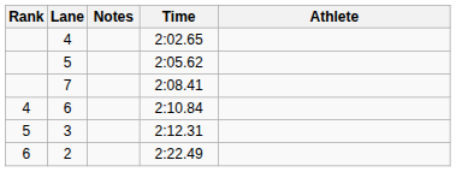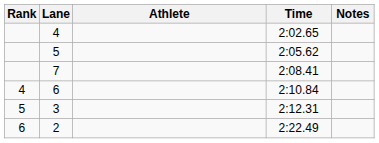columns swapped: Athlete <-> Notes
